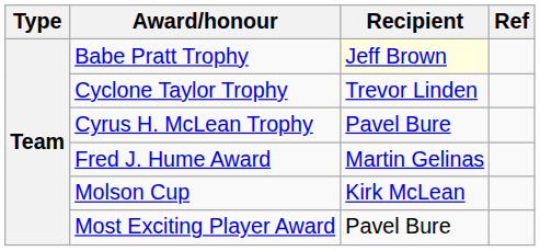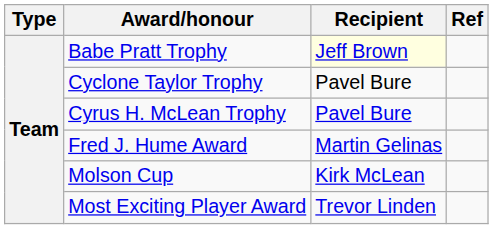Cyclone Taylor Trophy | Recipient: Trevor Linden -> Pavel Bure
Most Exciting Player Award | Recipient: Pavel Bure -> Trevor Linden
